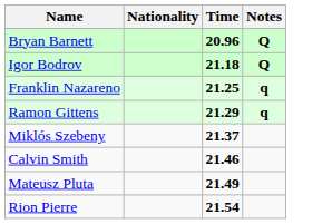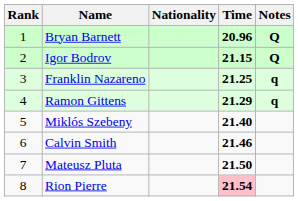+ column: Rank | 1 | 2 | 3 | 4 | 5 | 6 | 7 | 8
Igor Bodrov | Time: 21.18 -> 21.15
Miklós Szebeny | Time: 21.37 -> 21.40
Mateusz Pluta | Time: 21.49 -> 21.50
Rion Pierre | Time: no background -> pink background
